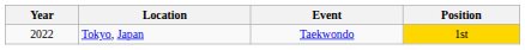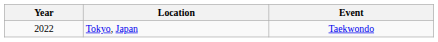- column: Position | 1st
